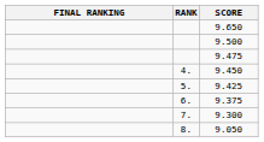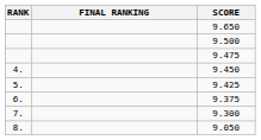columns swapped: RANK <-> FINAL RANKING
